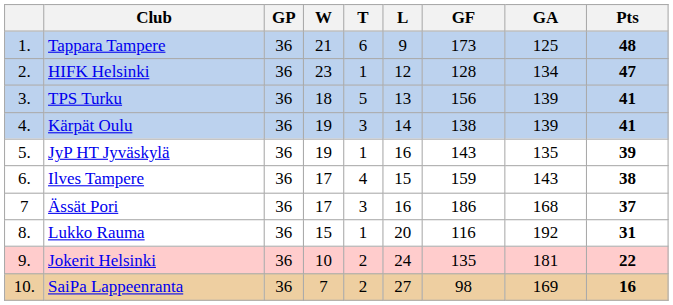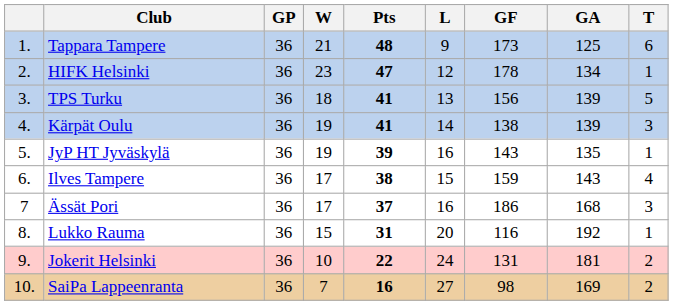columns swapped: T <-> Pts
HIFK Helsinki | GF: 128 -> 178
Jokerit Helsinki | GF: 135 -> 131
